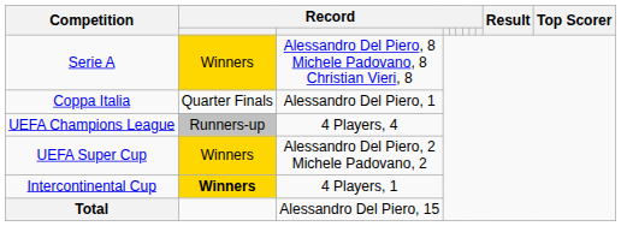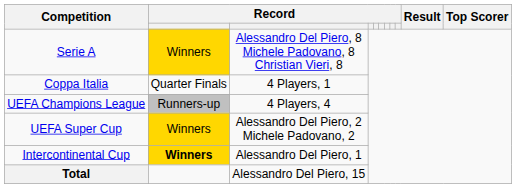Coppa Italia | column 3: Alessandro Del Piero, 1 -> 4 Players, 1
Intercontinental Cup | column 3: 4 Players, 1 -> Alessandro Del Piero, 1
